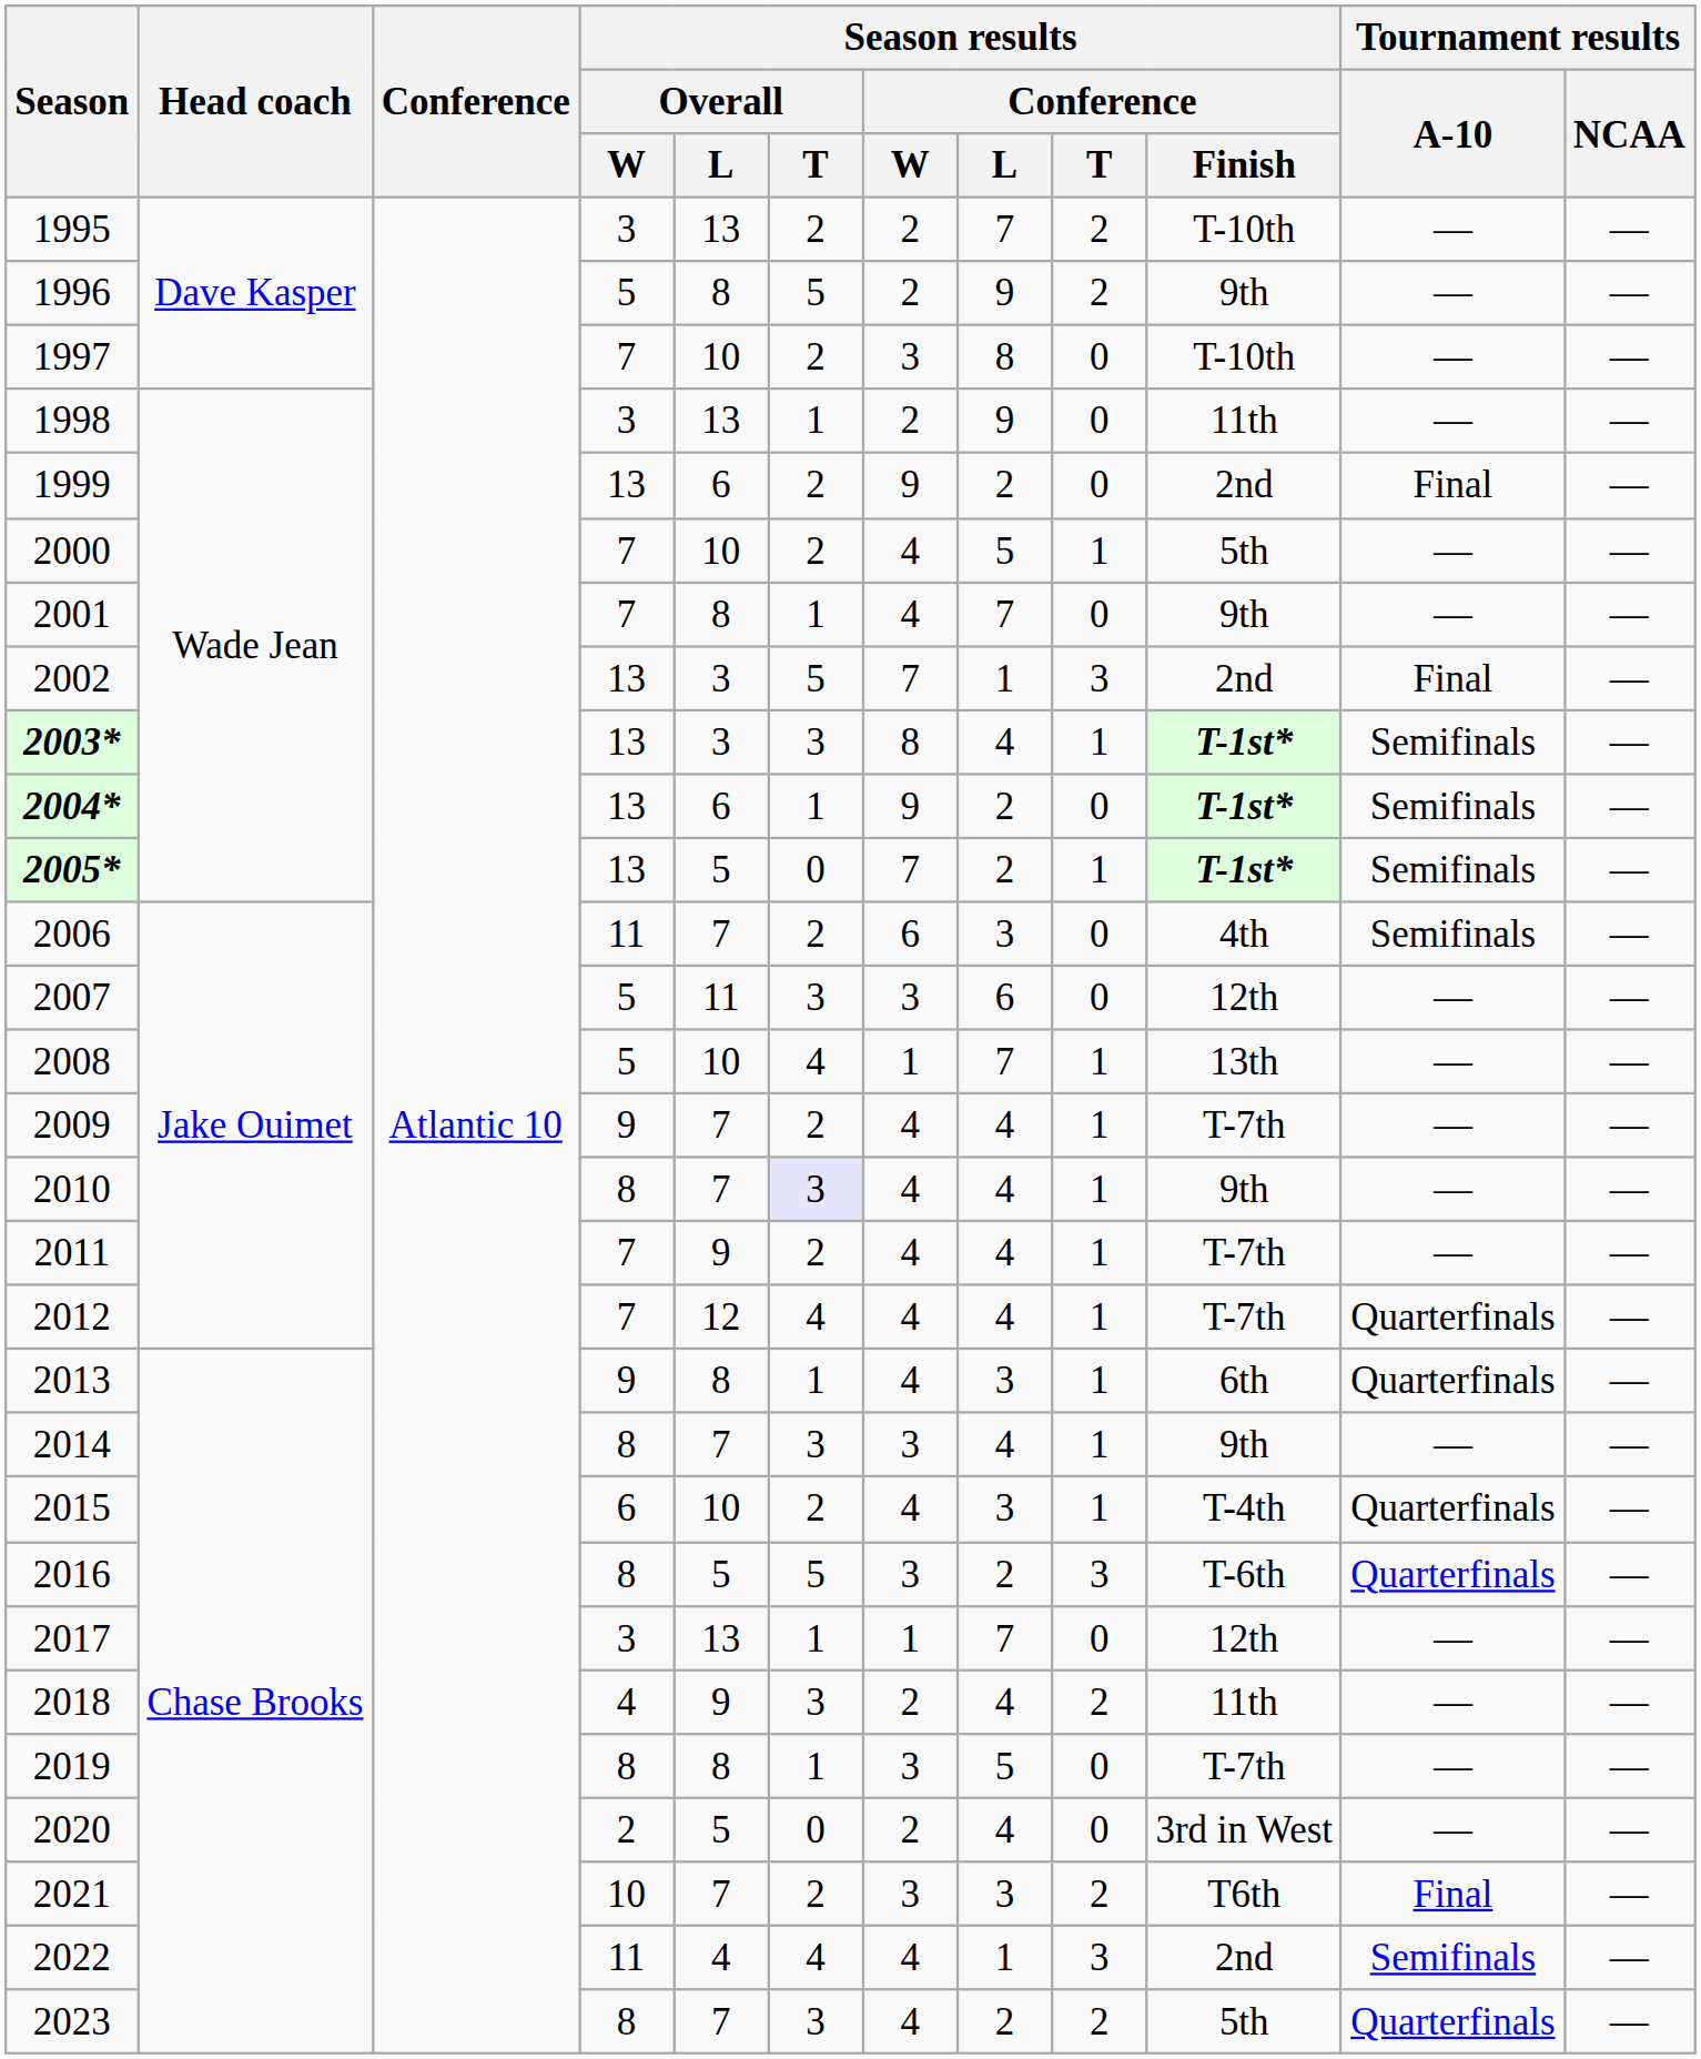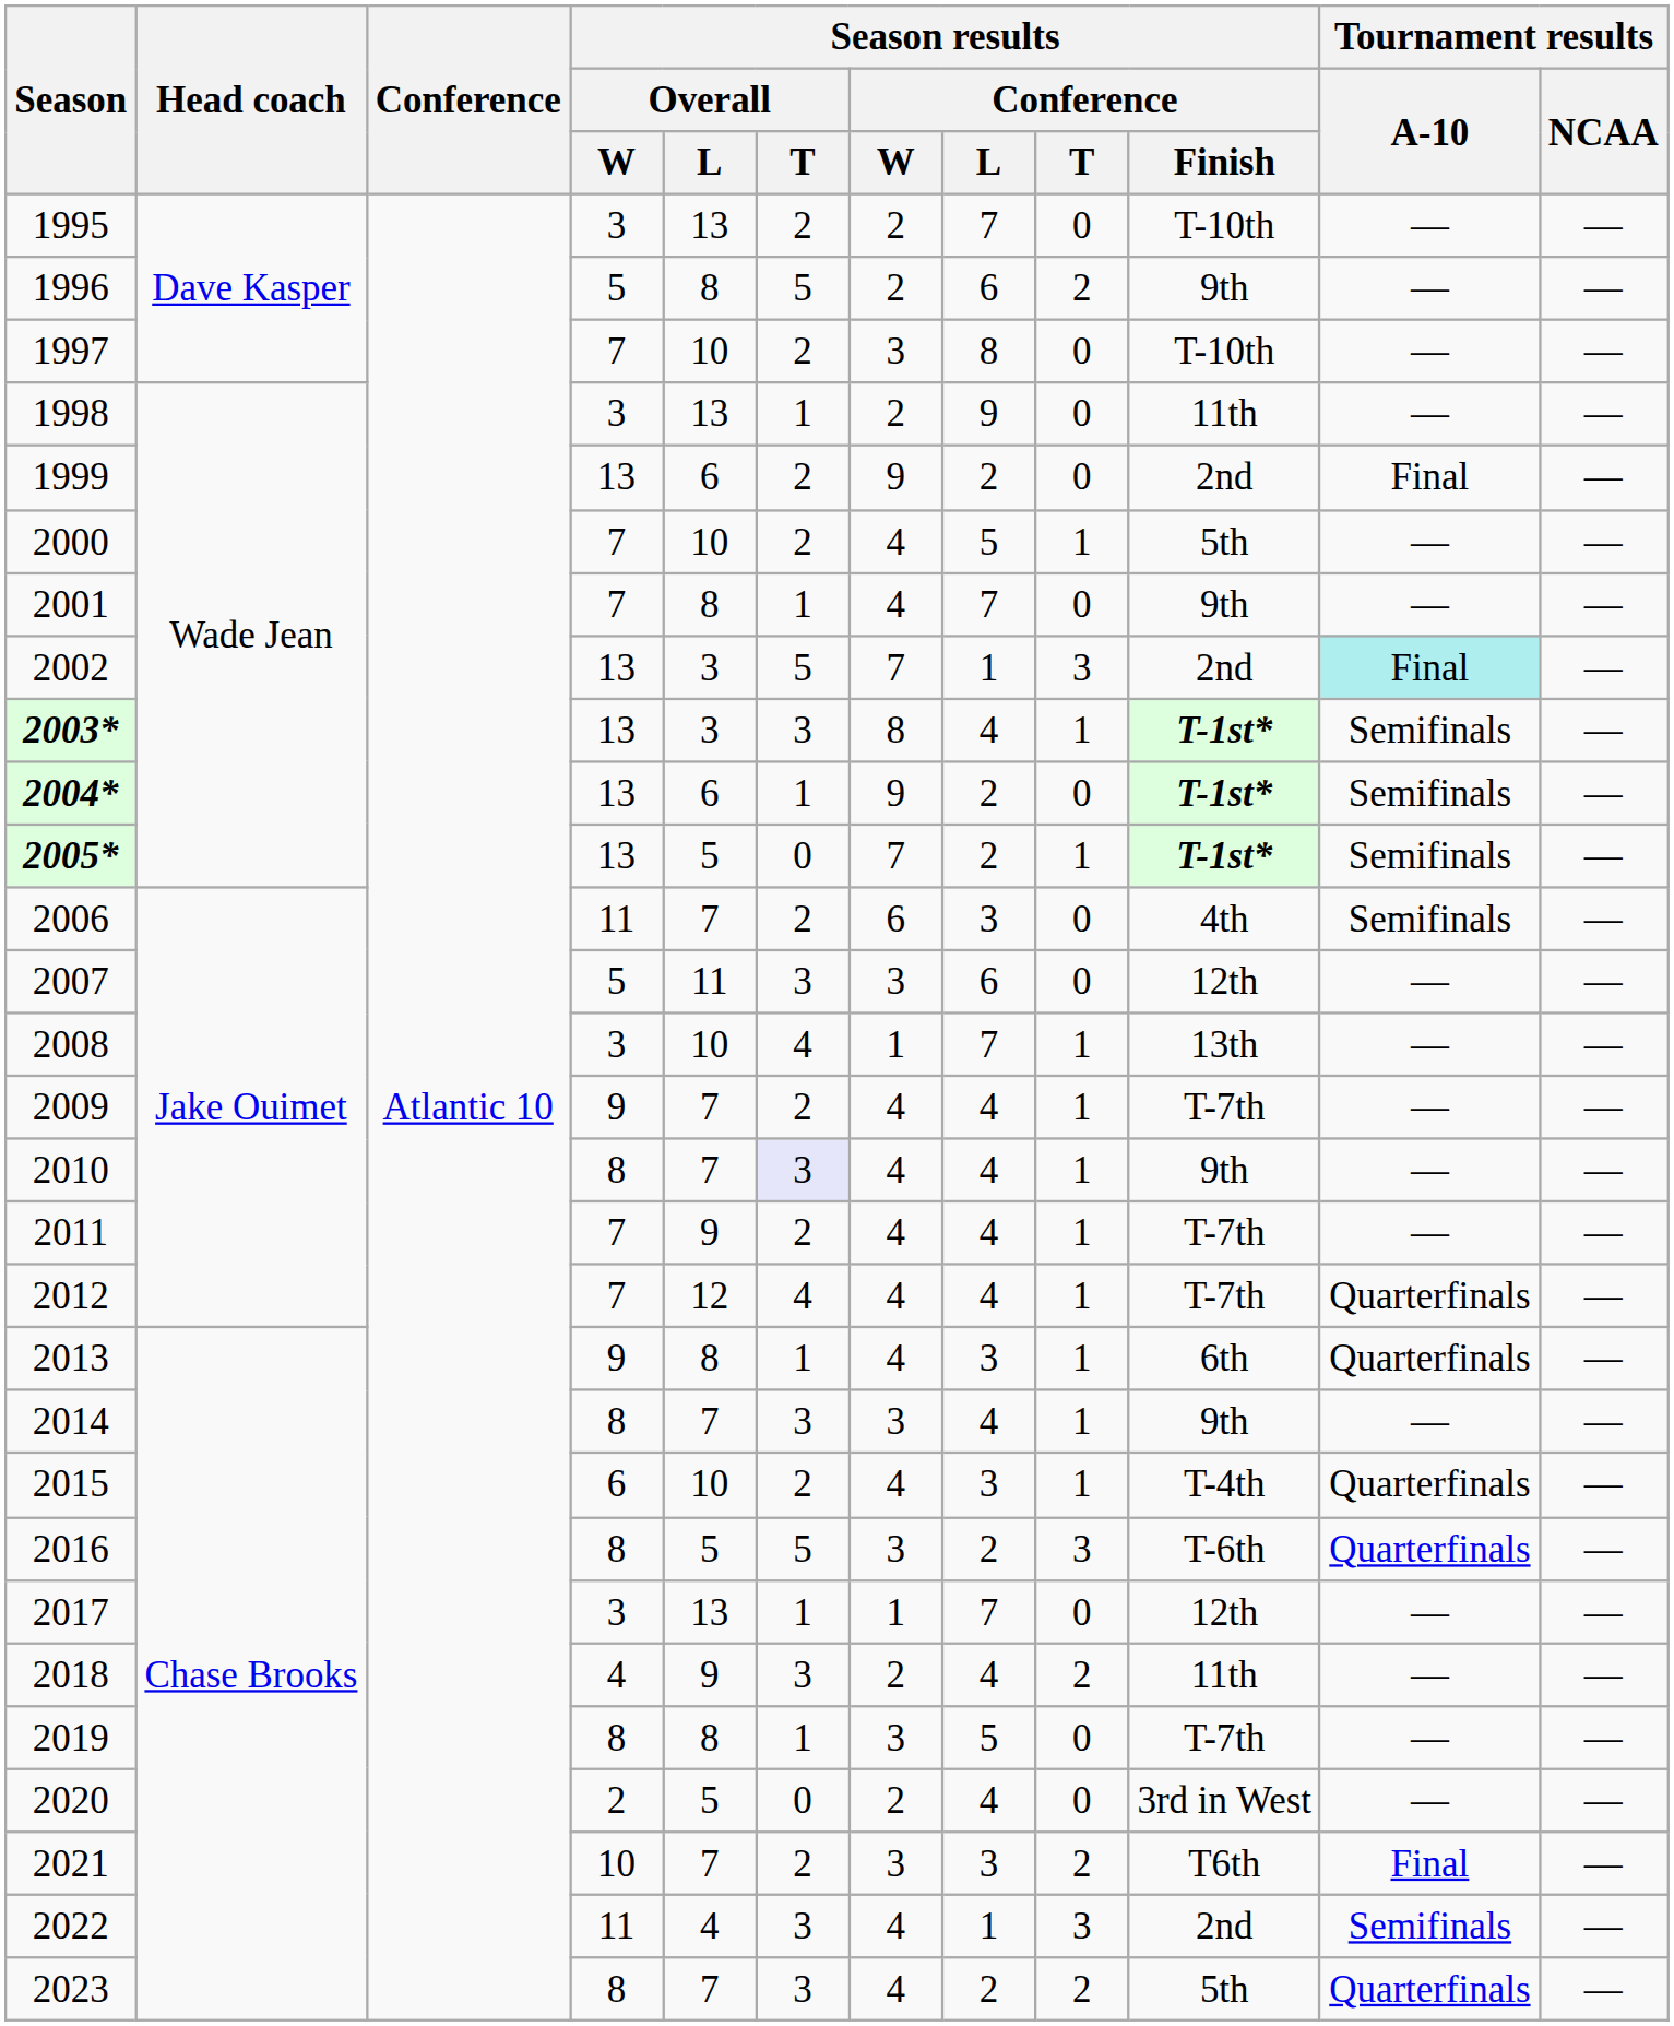1995 | Season results / Conference / T: 2 -> 0
1996 | Season results / Conference / L: 9 -> 6
2002 | Tournament results / A-10: no background -> paleturquoise background
2008 | Season results / Overall / W: 5 -> 3
2022 | Season results / Overall / T: 4 -> 3
